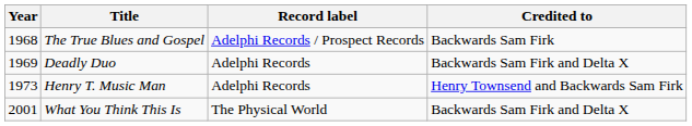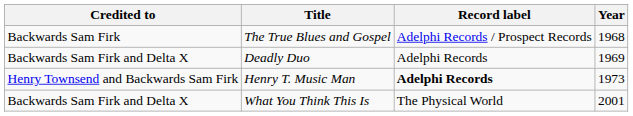columns swapped: Year <-> Credited to
Henry T. Music Man | Record label: normal -> bold
